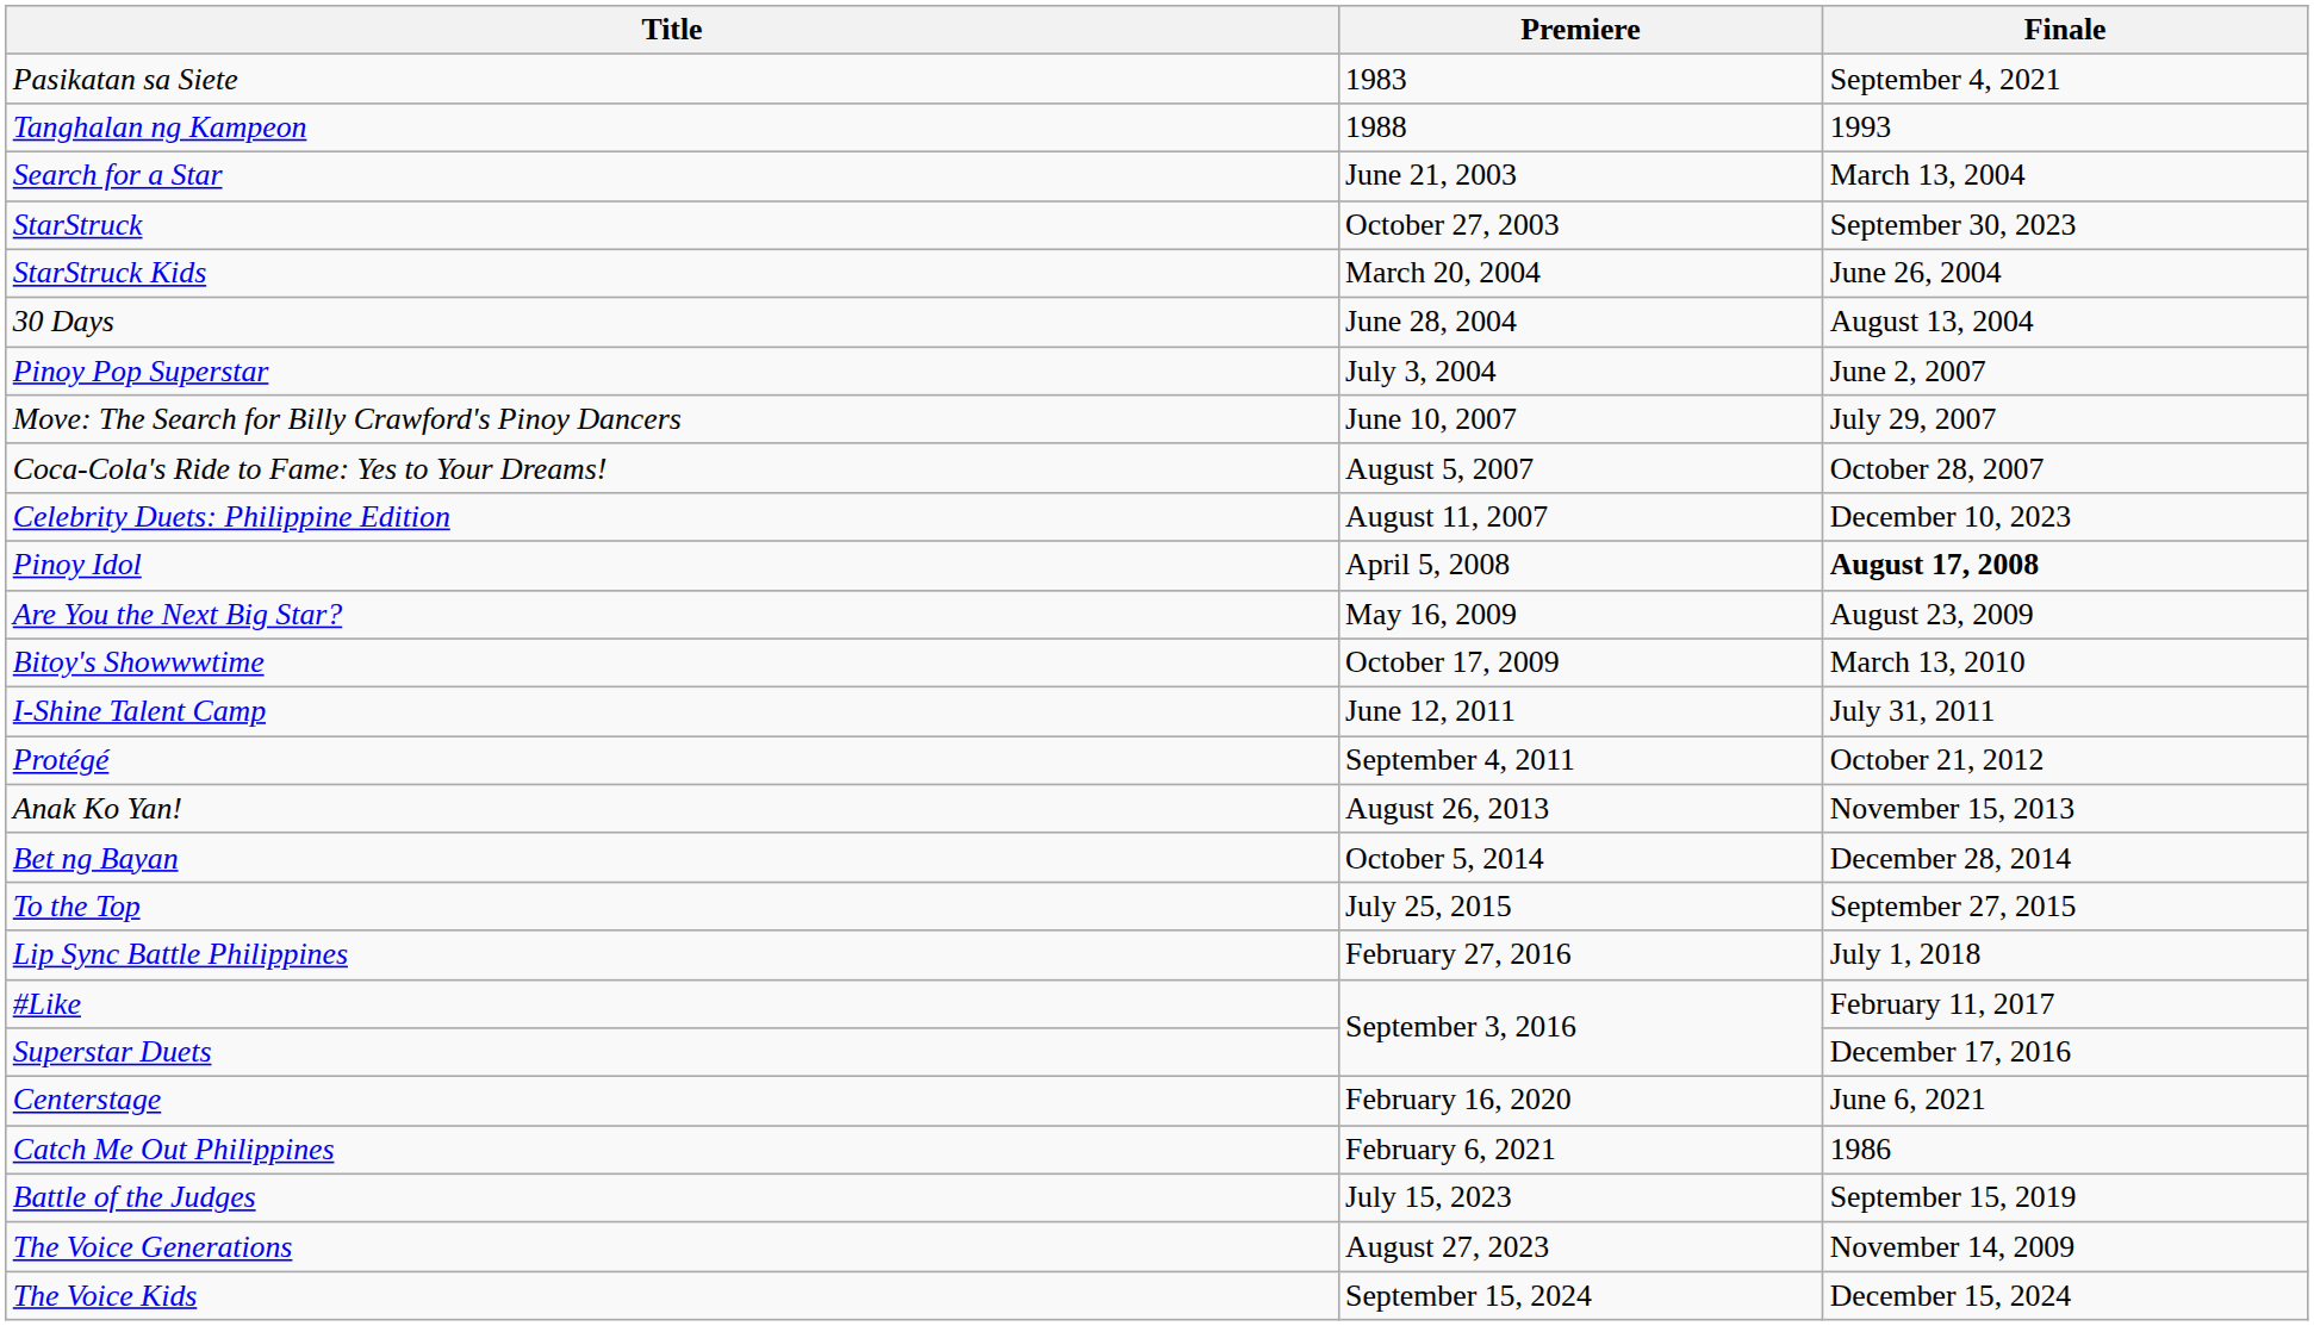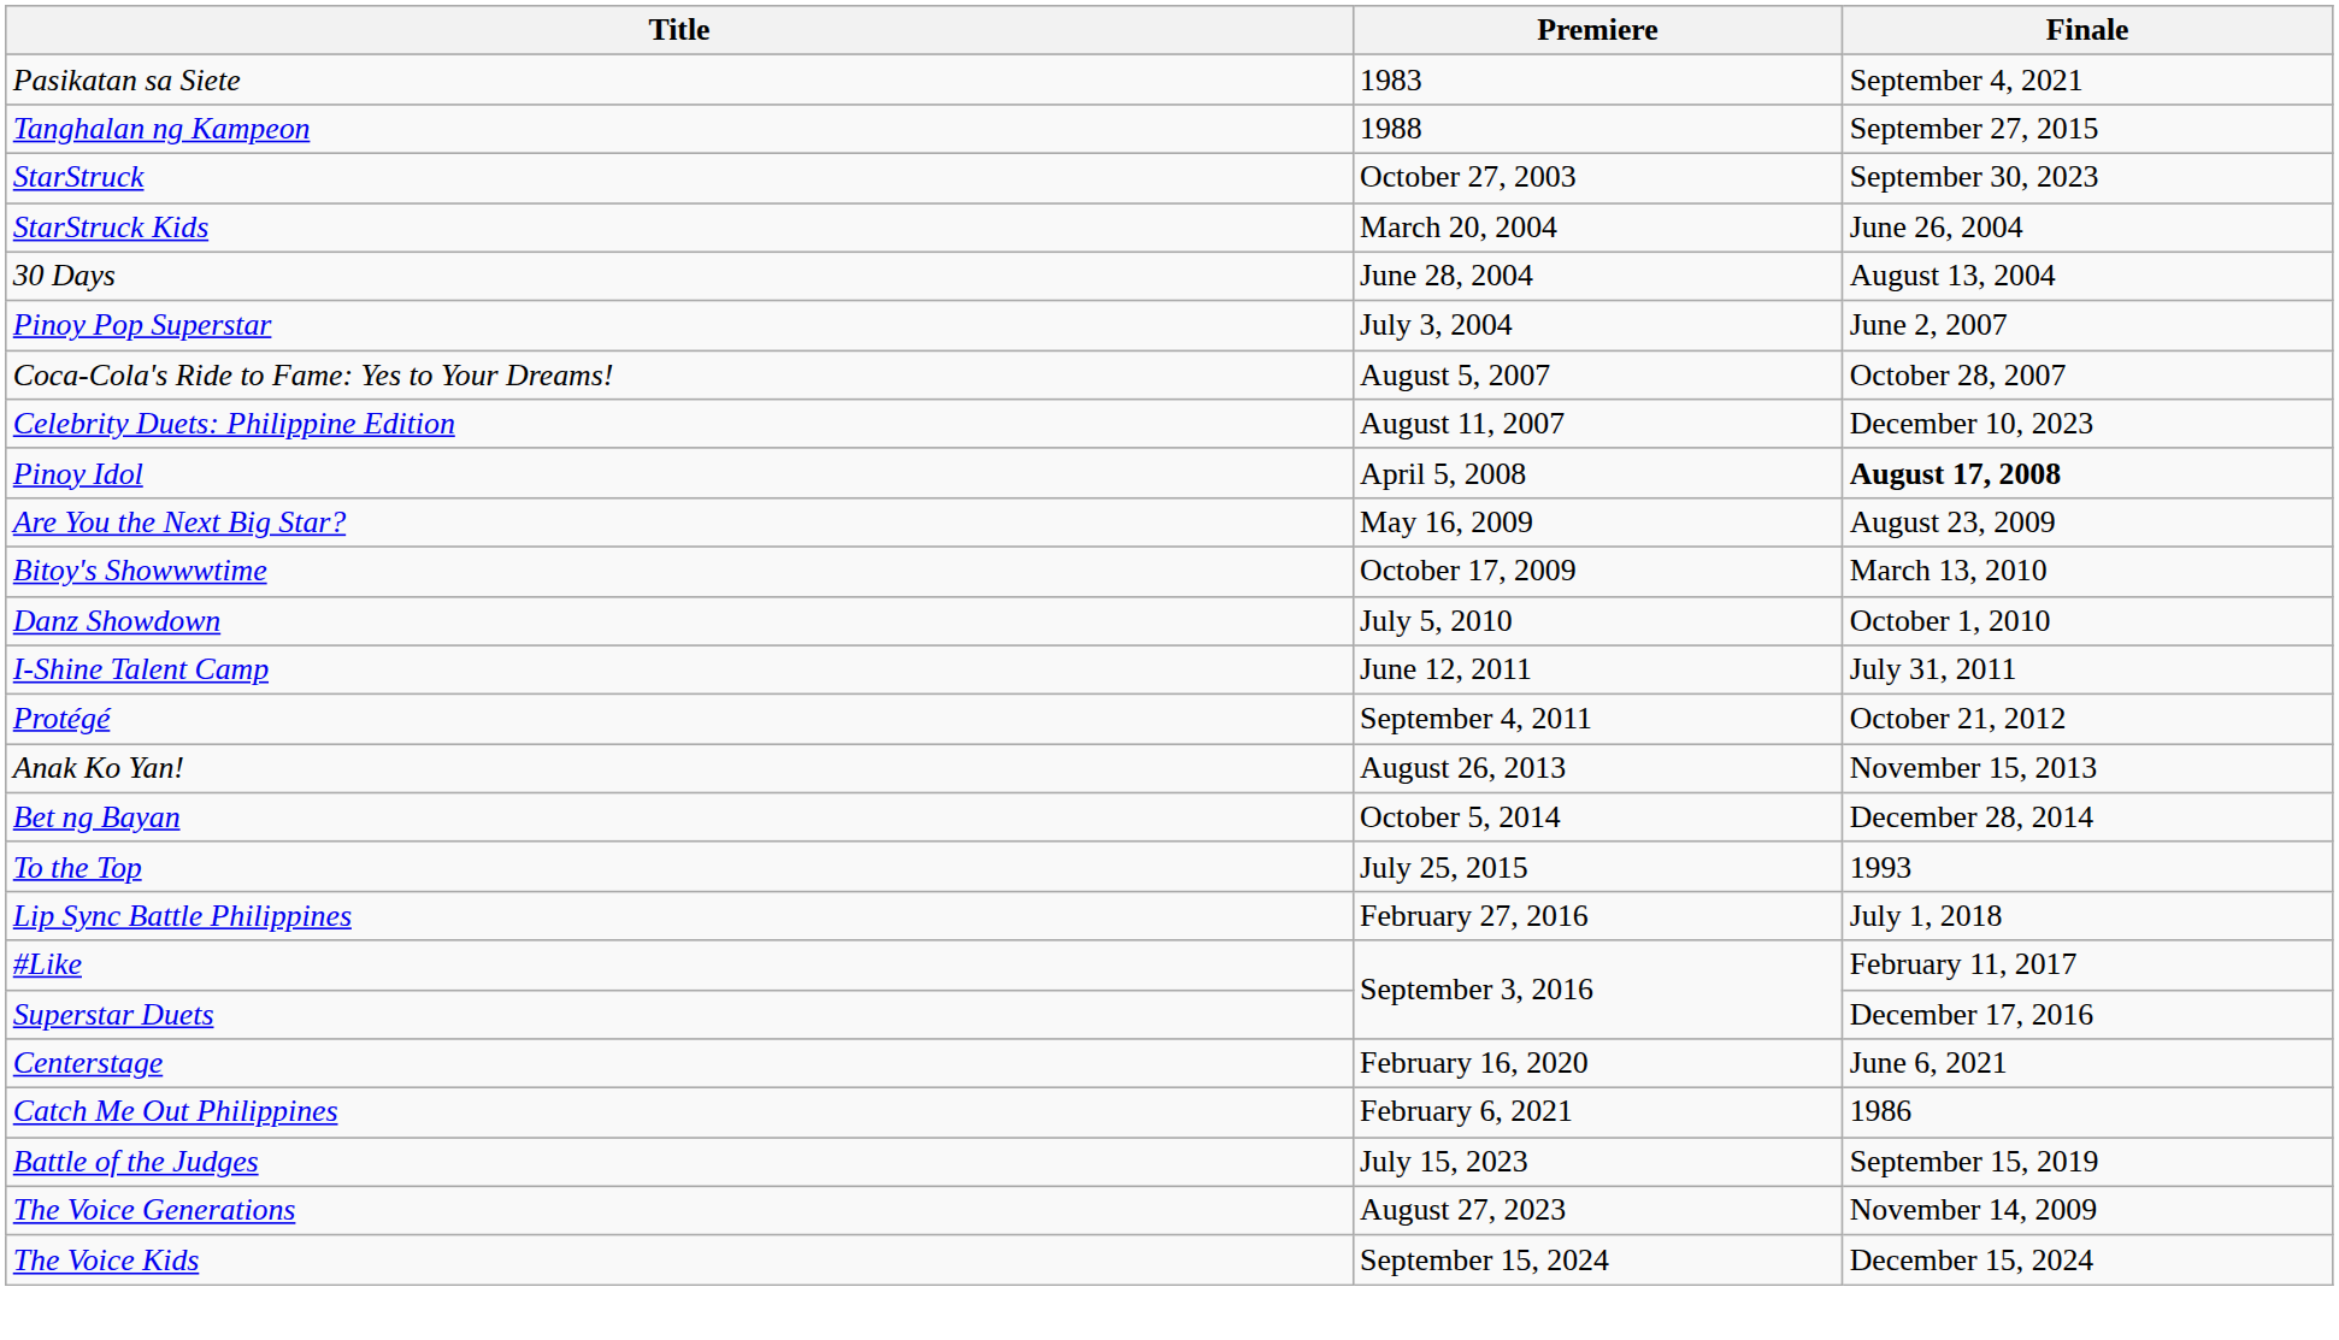Tanghalan ng Kampeon | Finale: 1993 -> September 27, 2015
- row: Search for a Star | June 21, 2003 | March 13, 2004
- row: Move: The Search for Billy Crawford's Pinoy Dancers | June 10, 2007 | July 29, 2007
+ row: Danz Showdown | July 5, 2010 | October 1, 2010
To the Top | Finale: September 27, 2015 -> 1993
